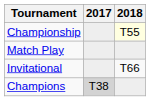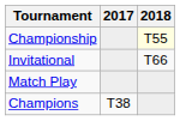rows swapped: Match Play <-> Invitational
Champions | 2017: lightgrey background -> no background
